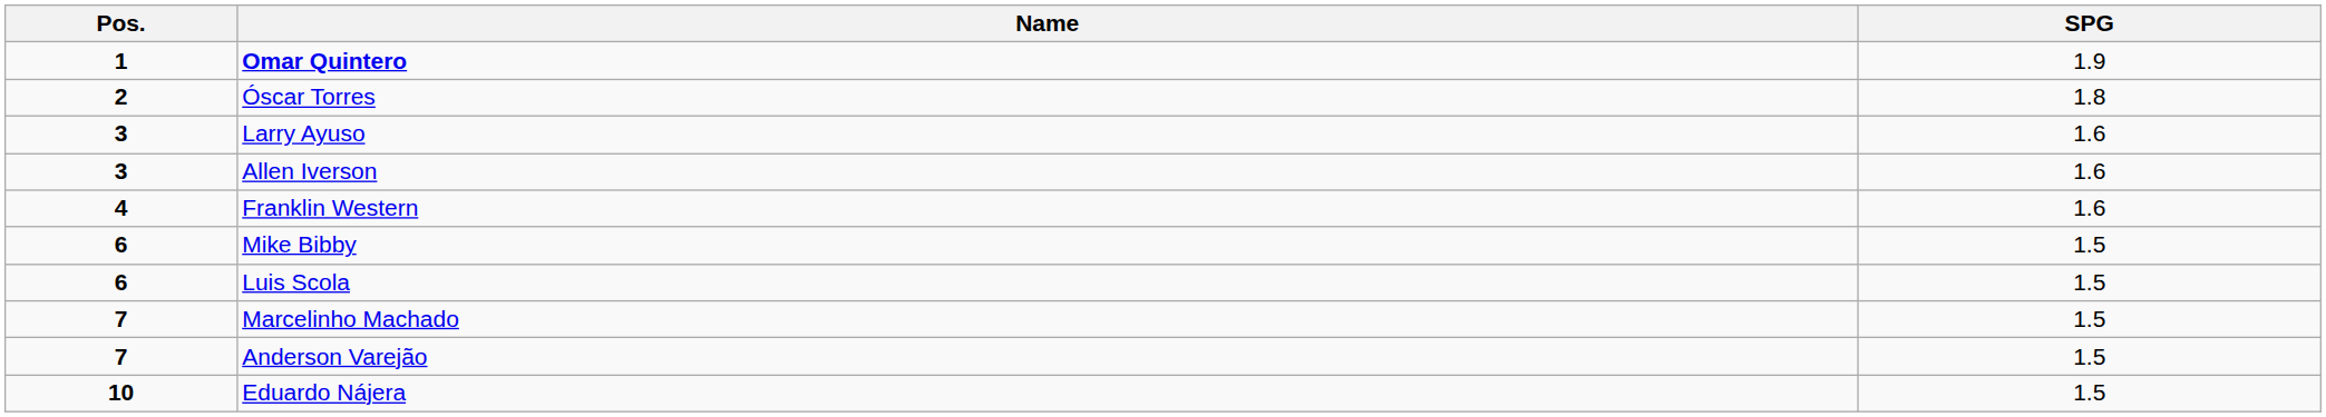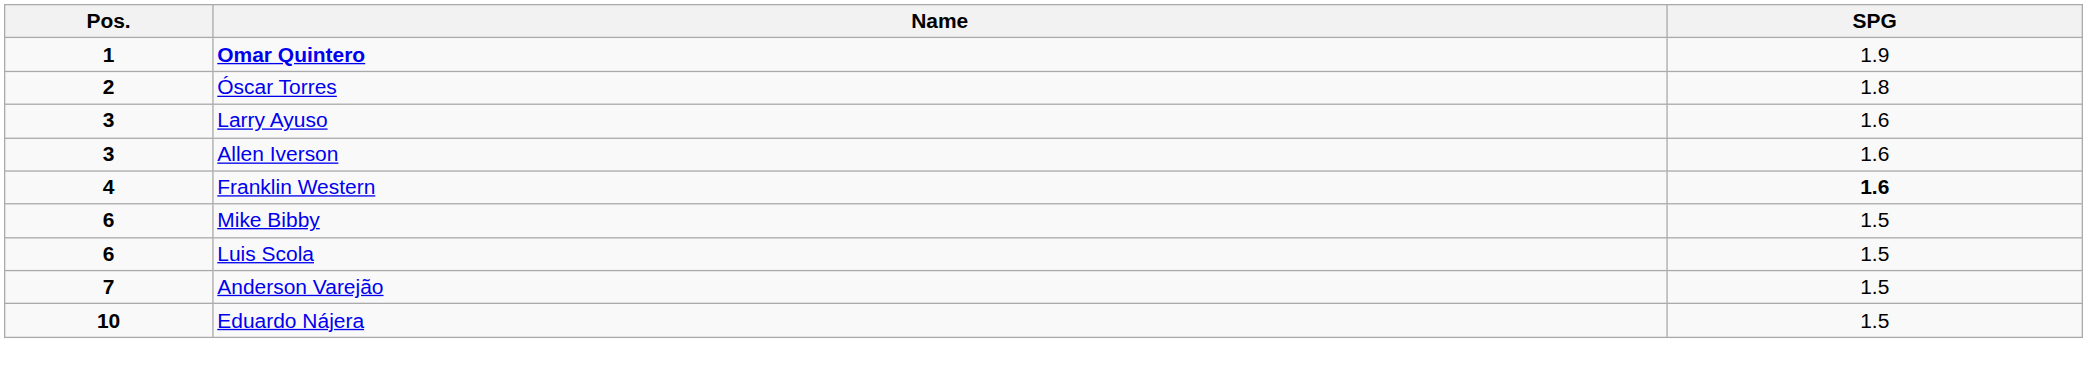Franklin Western | SPG: normal -> bold
- row: 7 | Marcelinho Machado | 1.5
